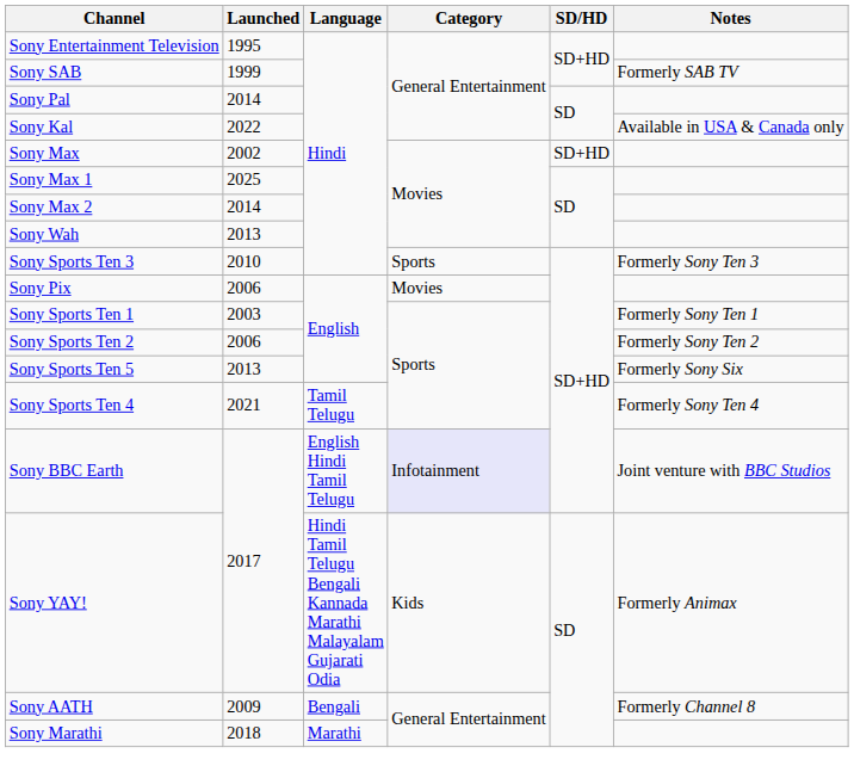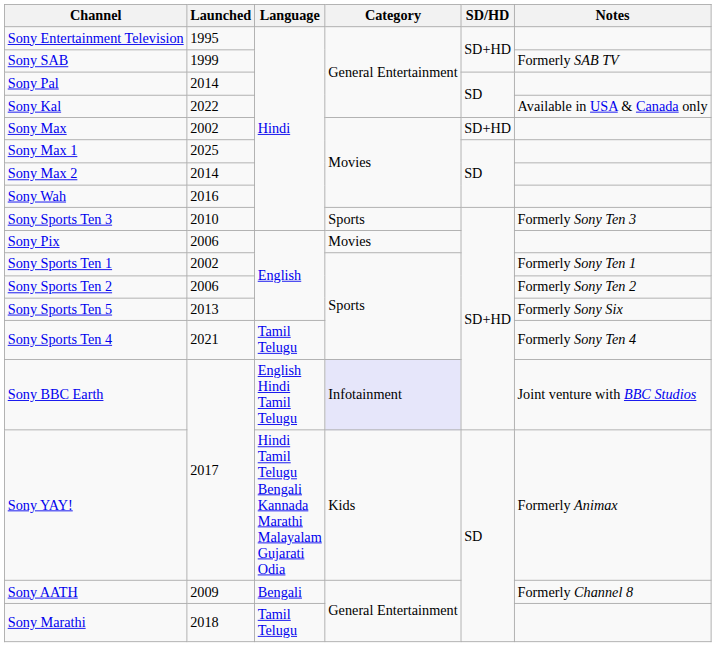Sony Wah | Launched: 2013 -> 2016
Sony Sports Ten 1 | Launched: 2003 -> 2002
Sony Marathi | Language: Marathi -> Tamil Telugu
